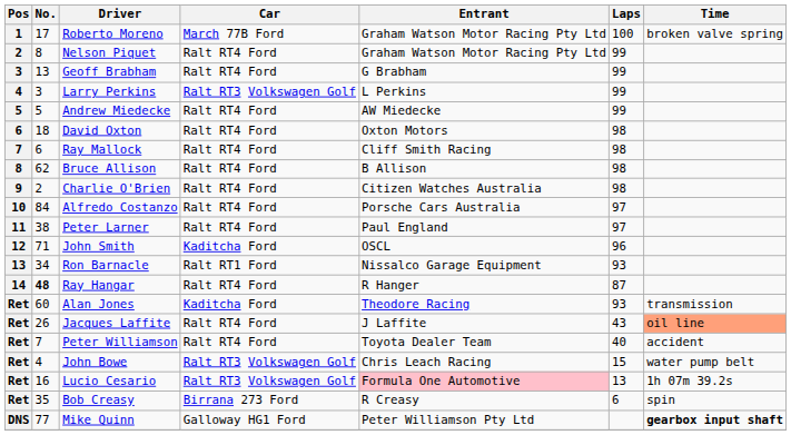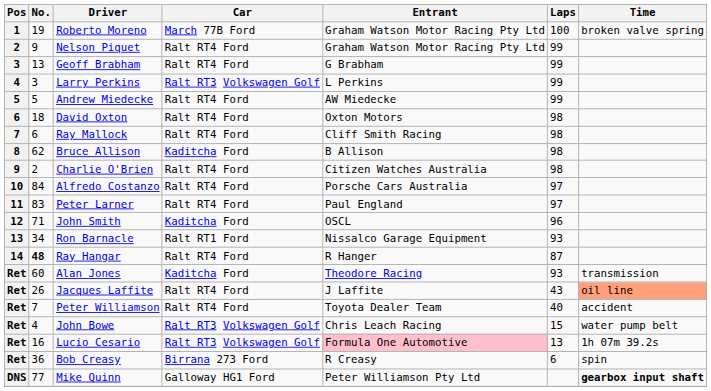Roberto Moreno | No.: 17 -> 19
Nelson Piquet | No.: 8 -> 9
Bruce Allison | Car: Ralt RT4 Ford -> Kaditcha Ford
Peter Larner | No.: 38 -> 83
Bob Creasy | No.: 35 -> 36
